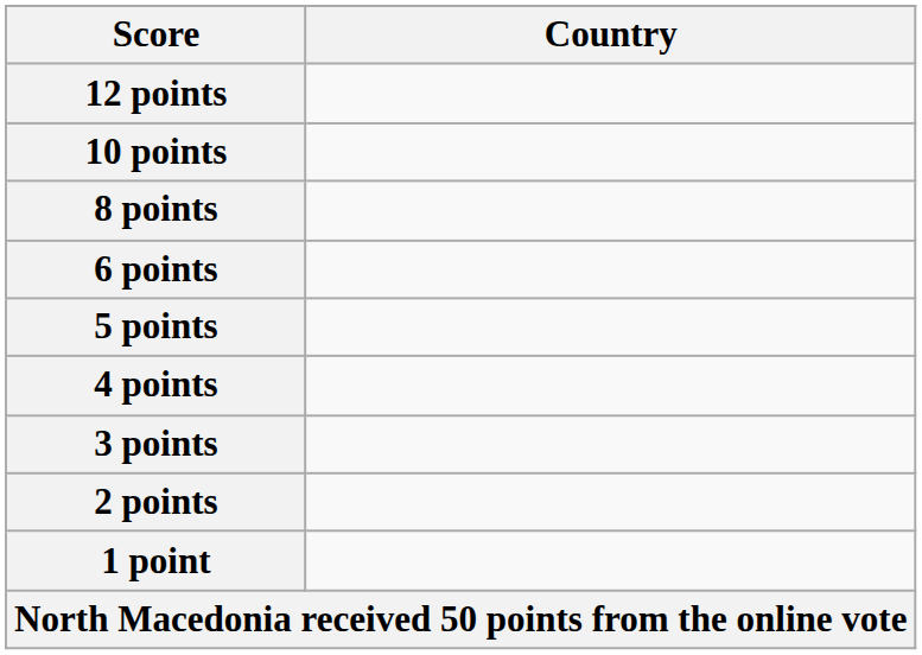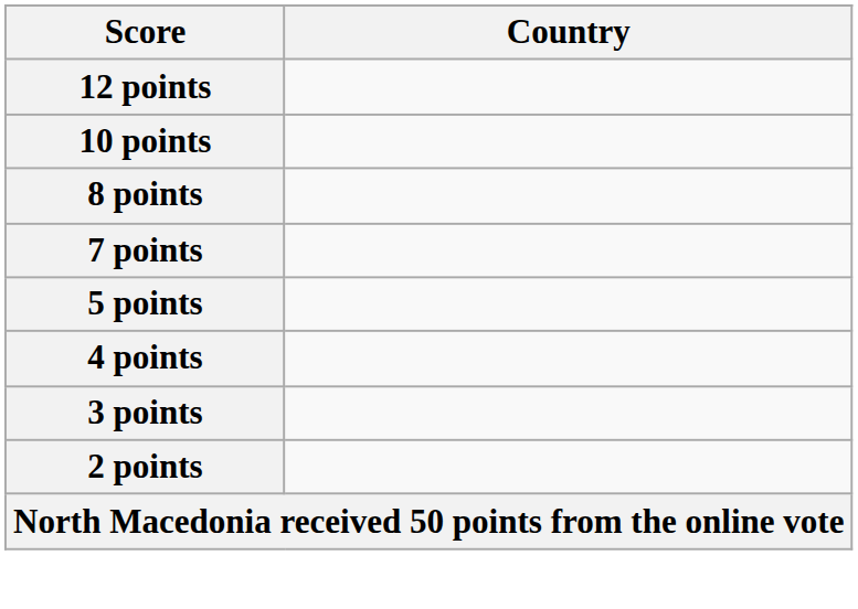+ row: 7 points
- row: 6 points
- row: 1 point
